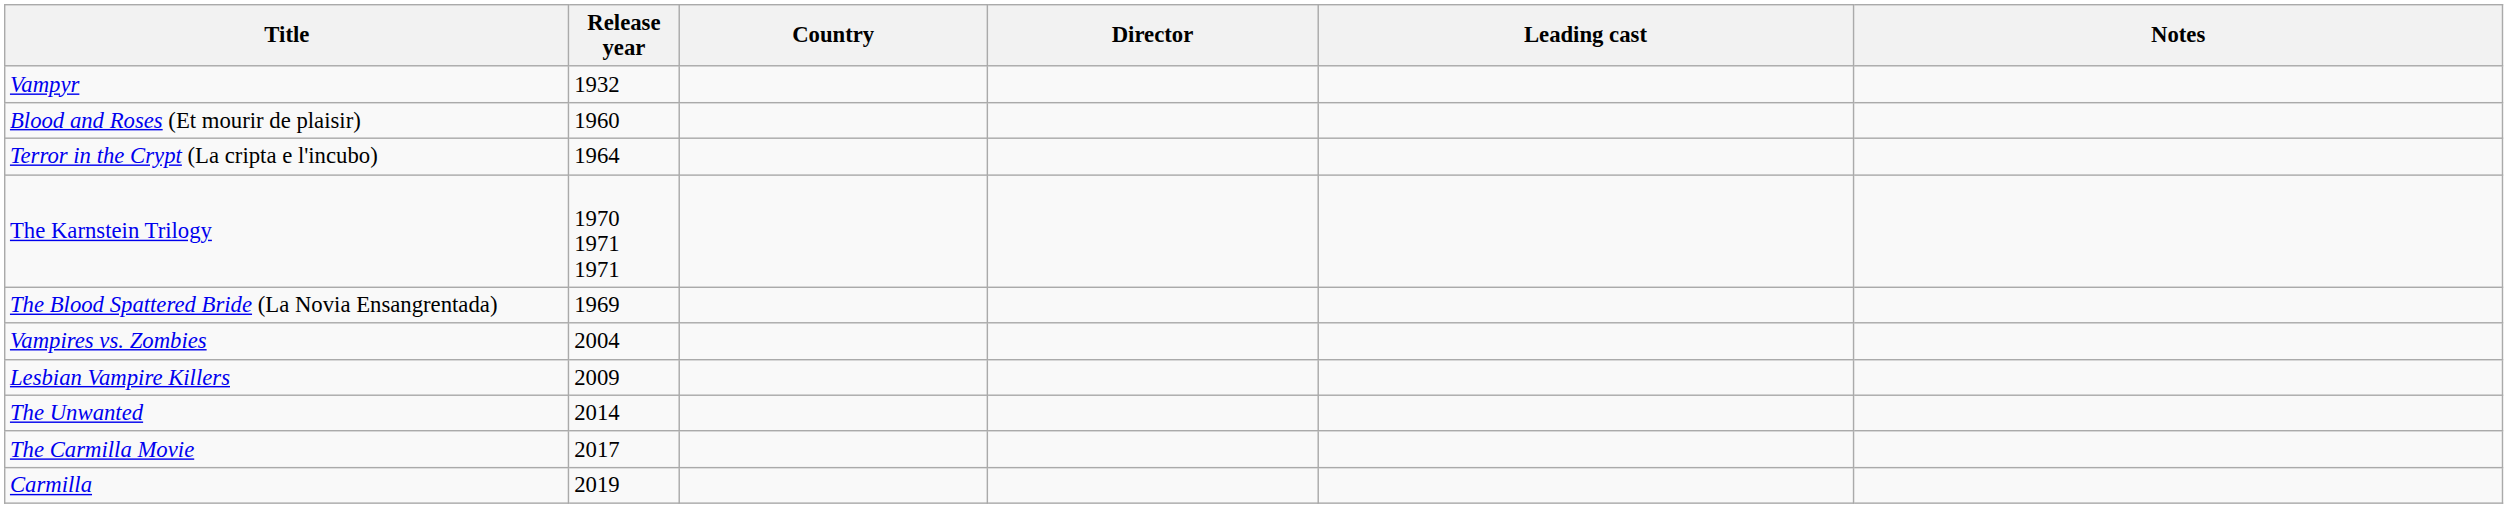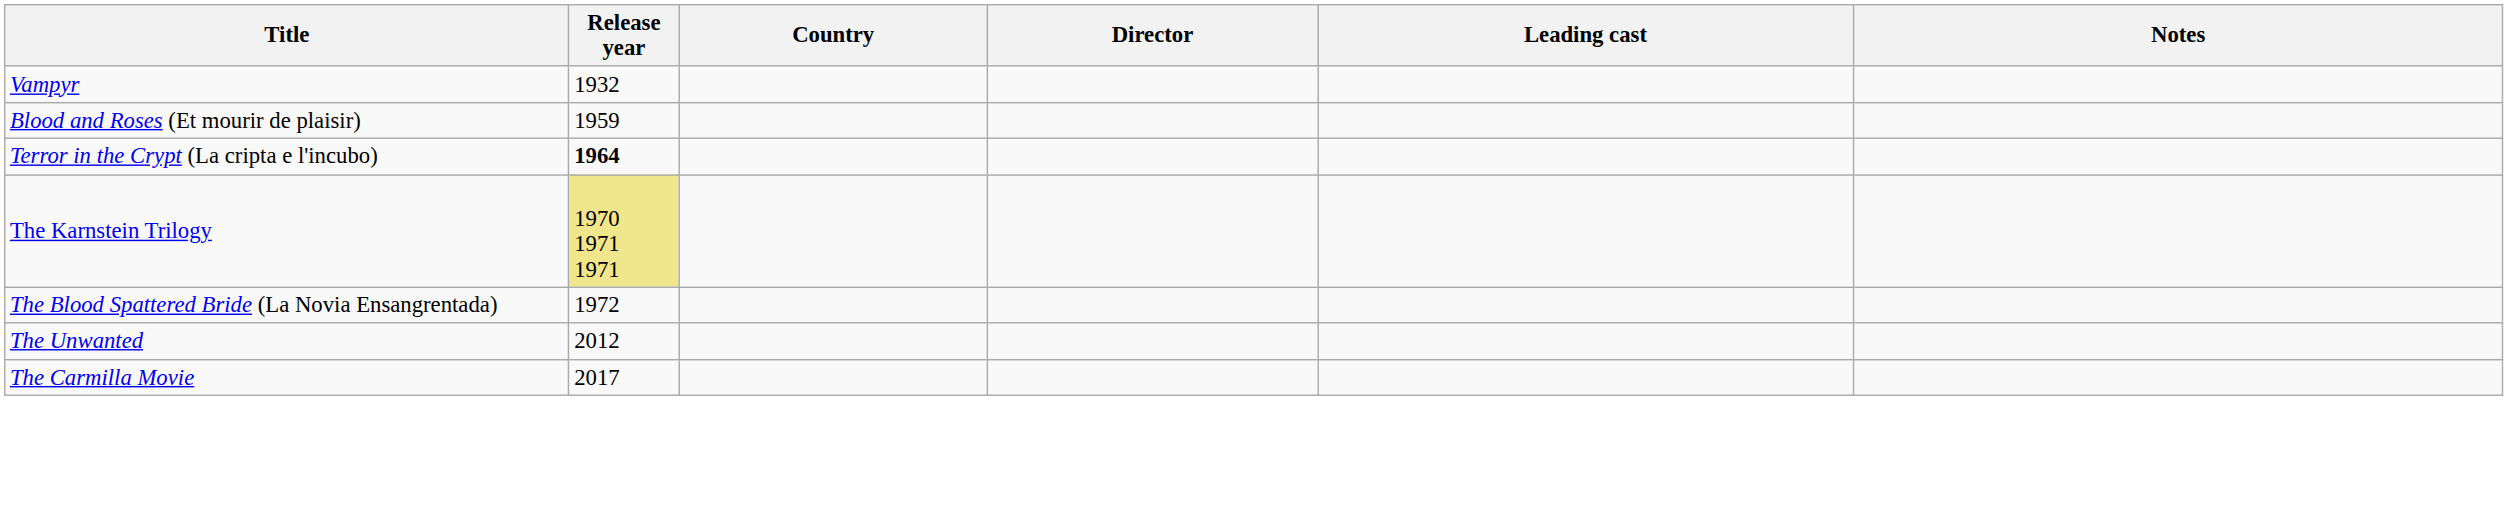Blood and Roses (Et mourir de plaisir) | Release year: 1960 -> 1959
Terror in the Crypt (La cripta e l'incubo) | Release year: normal -> bold
The Karnstein Trilogy | Release year: no background -> khaki background
The Blood Spattered Bride (La Novia Ensangrentada) | Release year: 1969 -> 1972
- row: Vampires vs. Zombies | 2004
- row: Lesbian Vampire Killers | 2009
The Unwanted | Release year: 2014 -> 2012
- row: Carmilla | 2019
